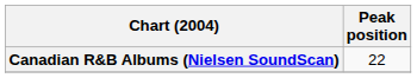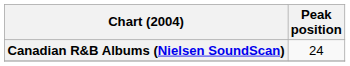Canadian R&B Albums (Nielsen SoundScan) | Peak position: 22 -> 24
